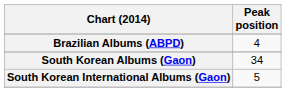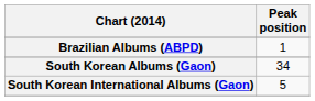Brazilian Albums (ABPD) | Peak position: 4 -> 1
